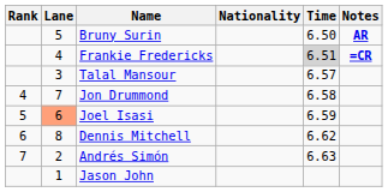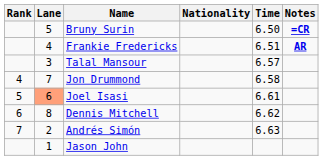Bruny Surin | Notes: AR -> =CR
Frankie Fredericks | Time: lightgrey background -> no background
Frankie Fredericks | Notes: =CR -> AR
Joel Isasi | Time: 6.59 -> 6.61
